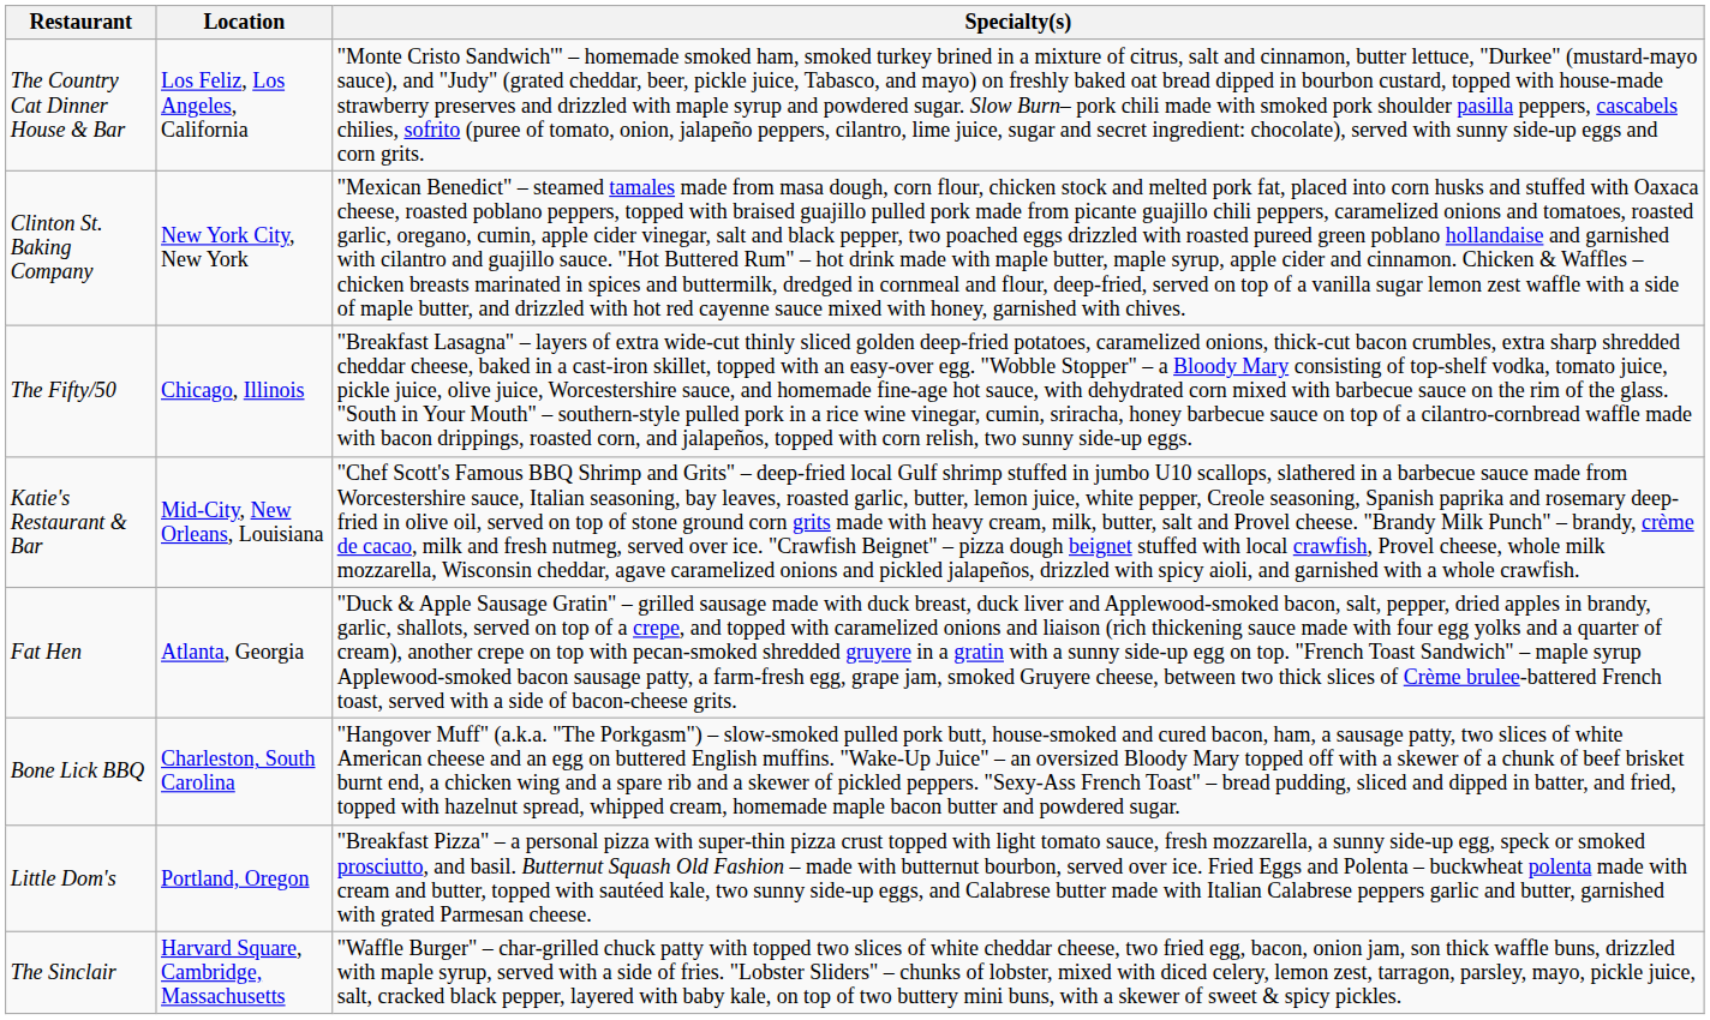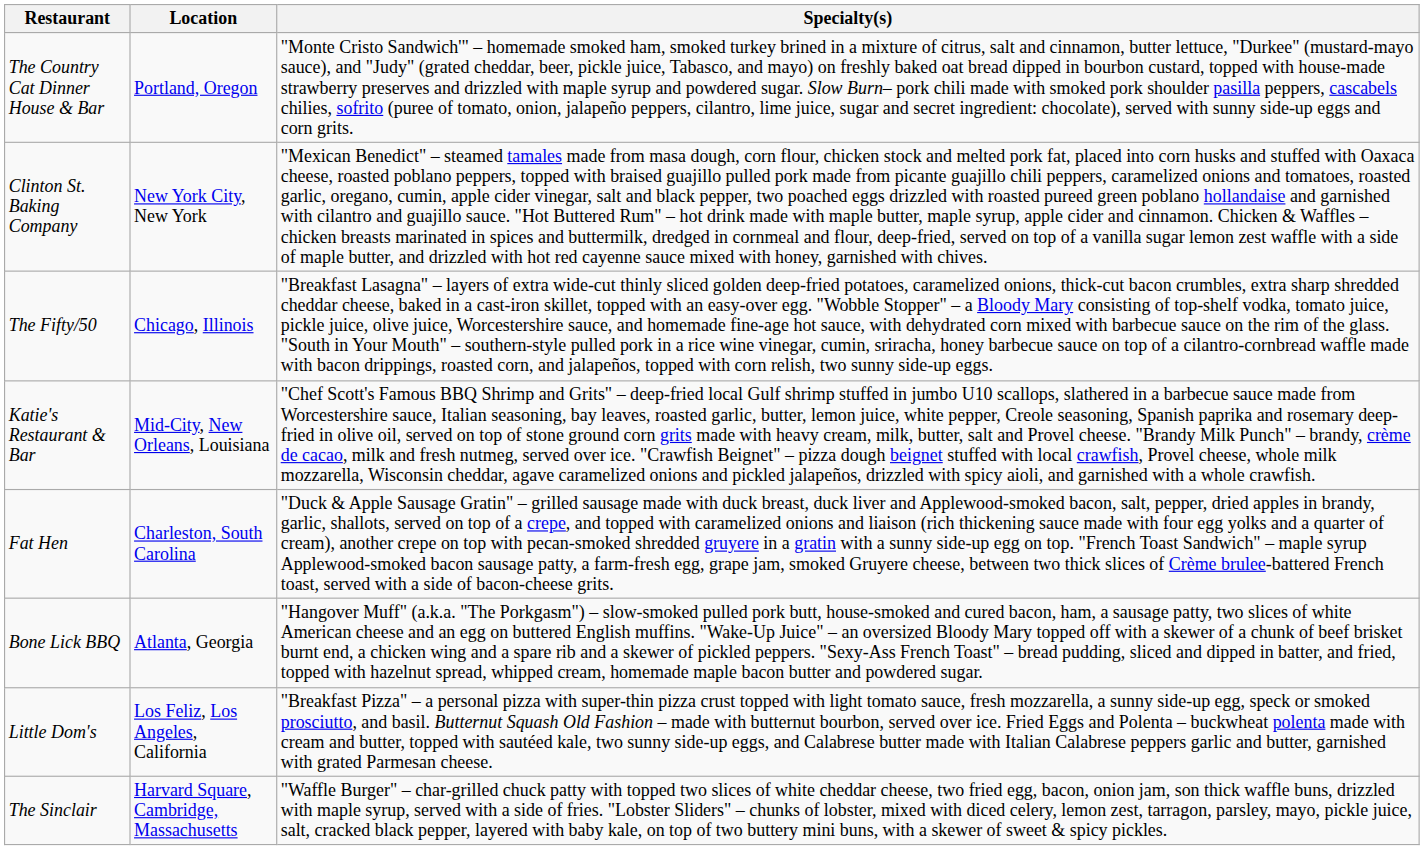The Country Cat Dinner House & Bar | Location: Los Feliz, Los Angeles, California -> Portland, Oregon
Fat Hen | Location: Atlanta, Georgia -> Charleston, South Carolina
Bone Lick BBQ | Location: Charleston, South Carolina -> Atlanta, Georgia
Little Dom's | Location: Portland, Oregon -> Los Feliz, Los Angeles, California
